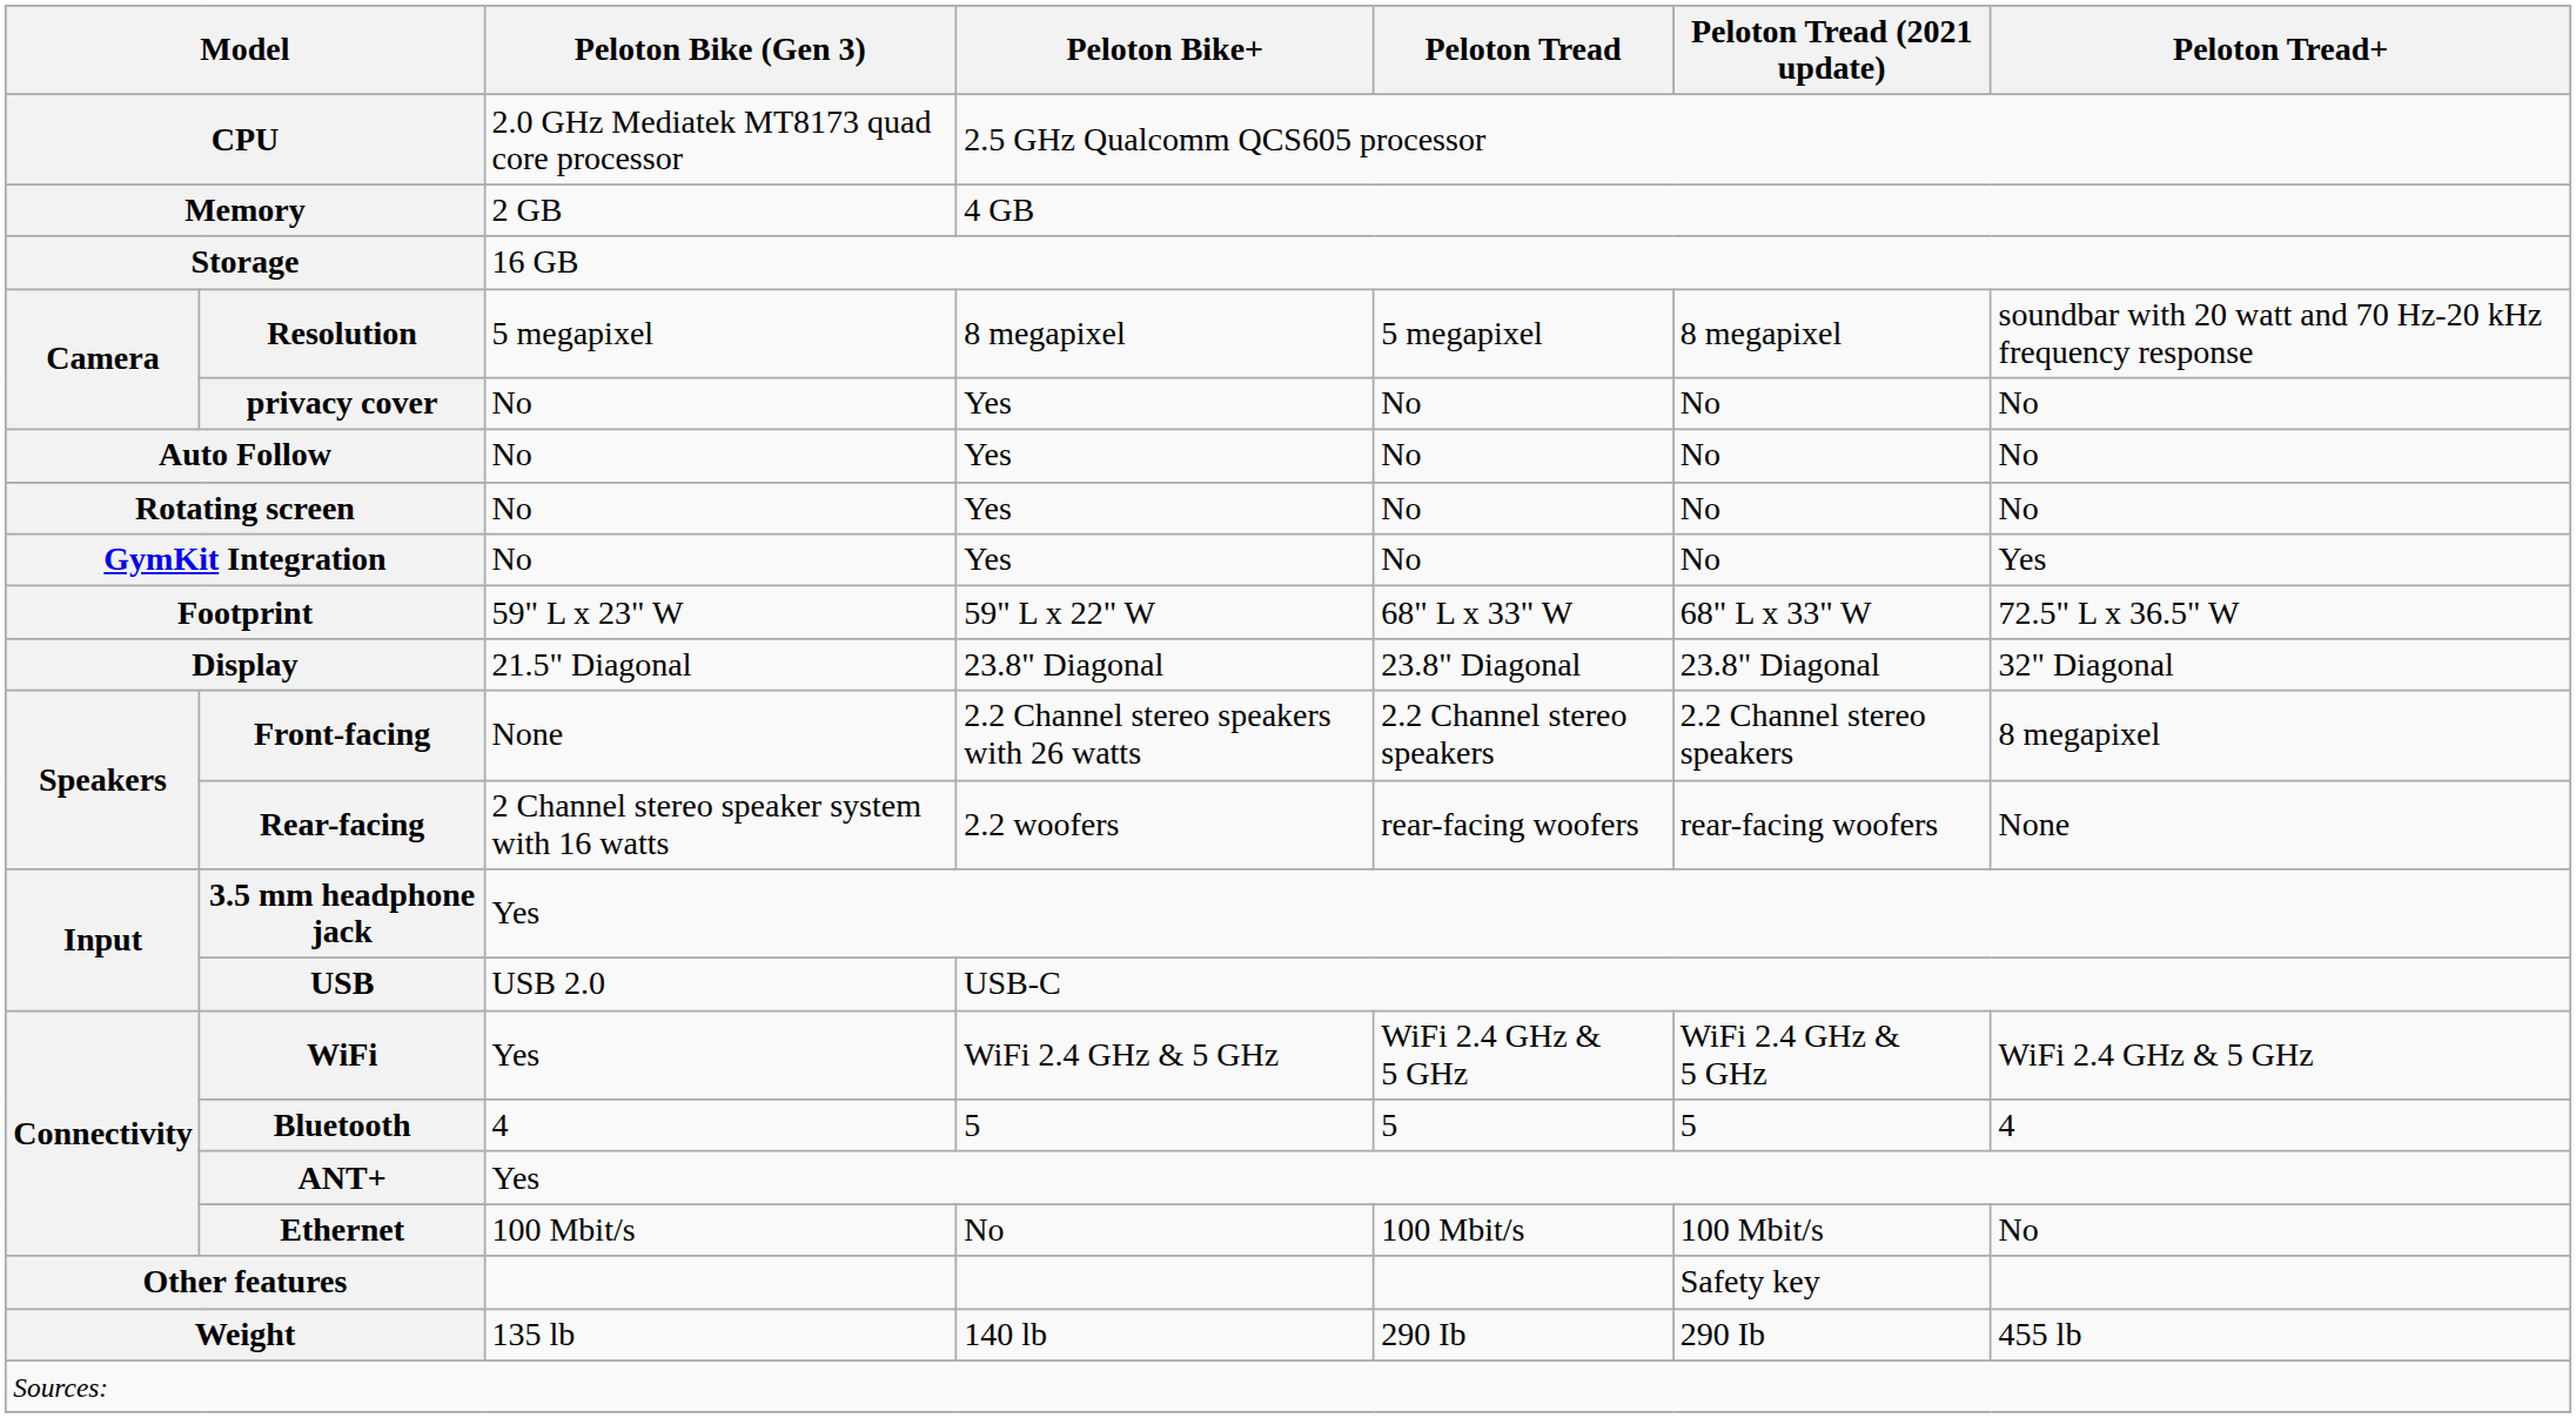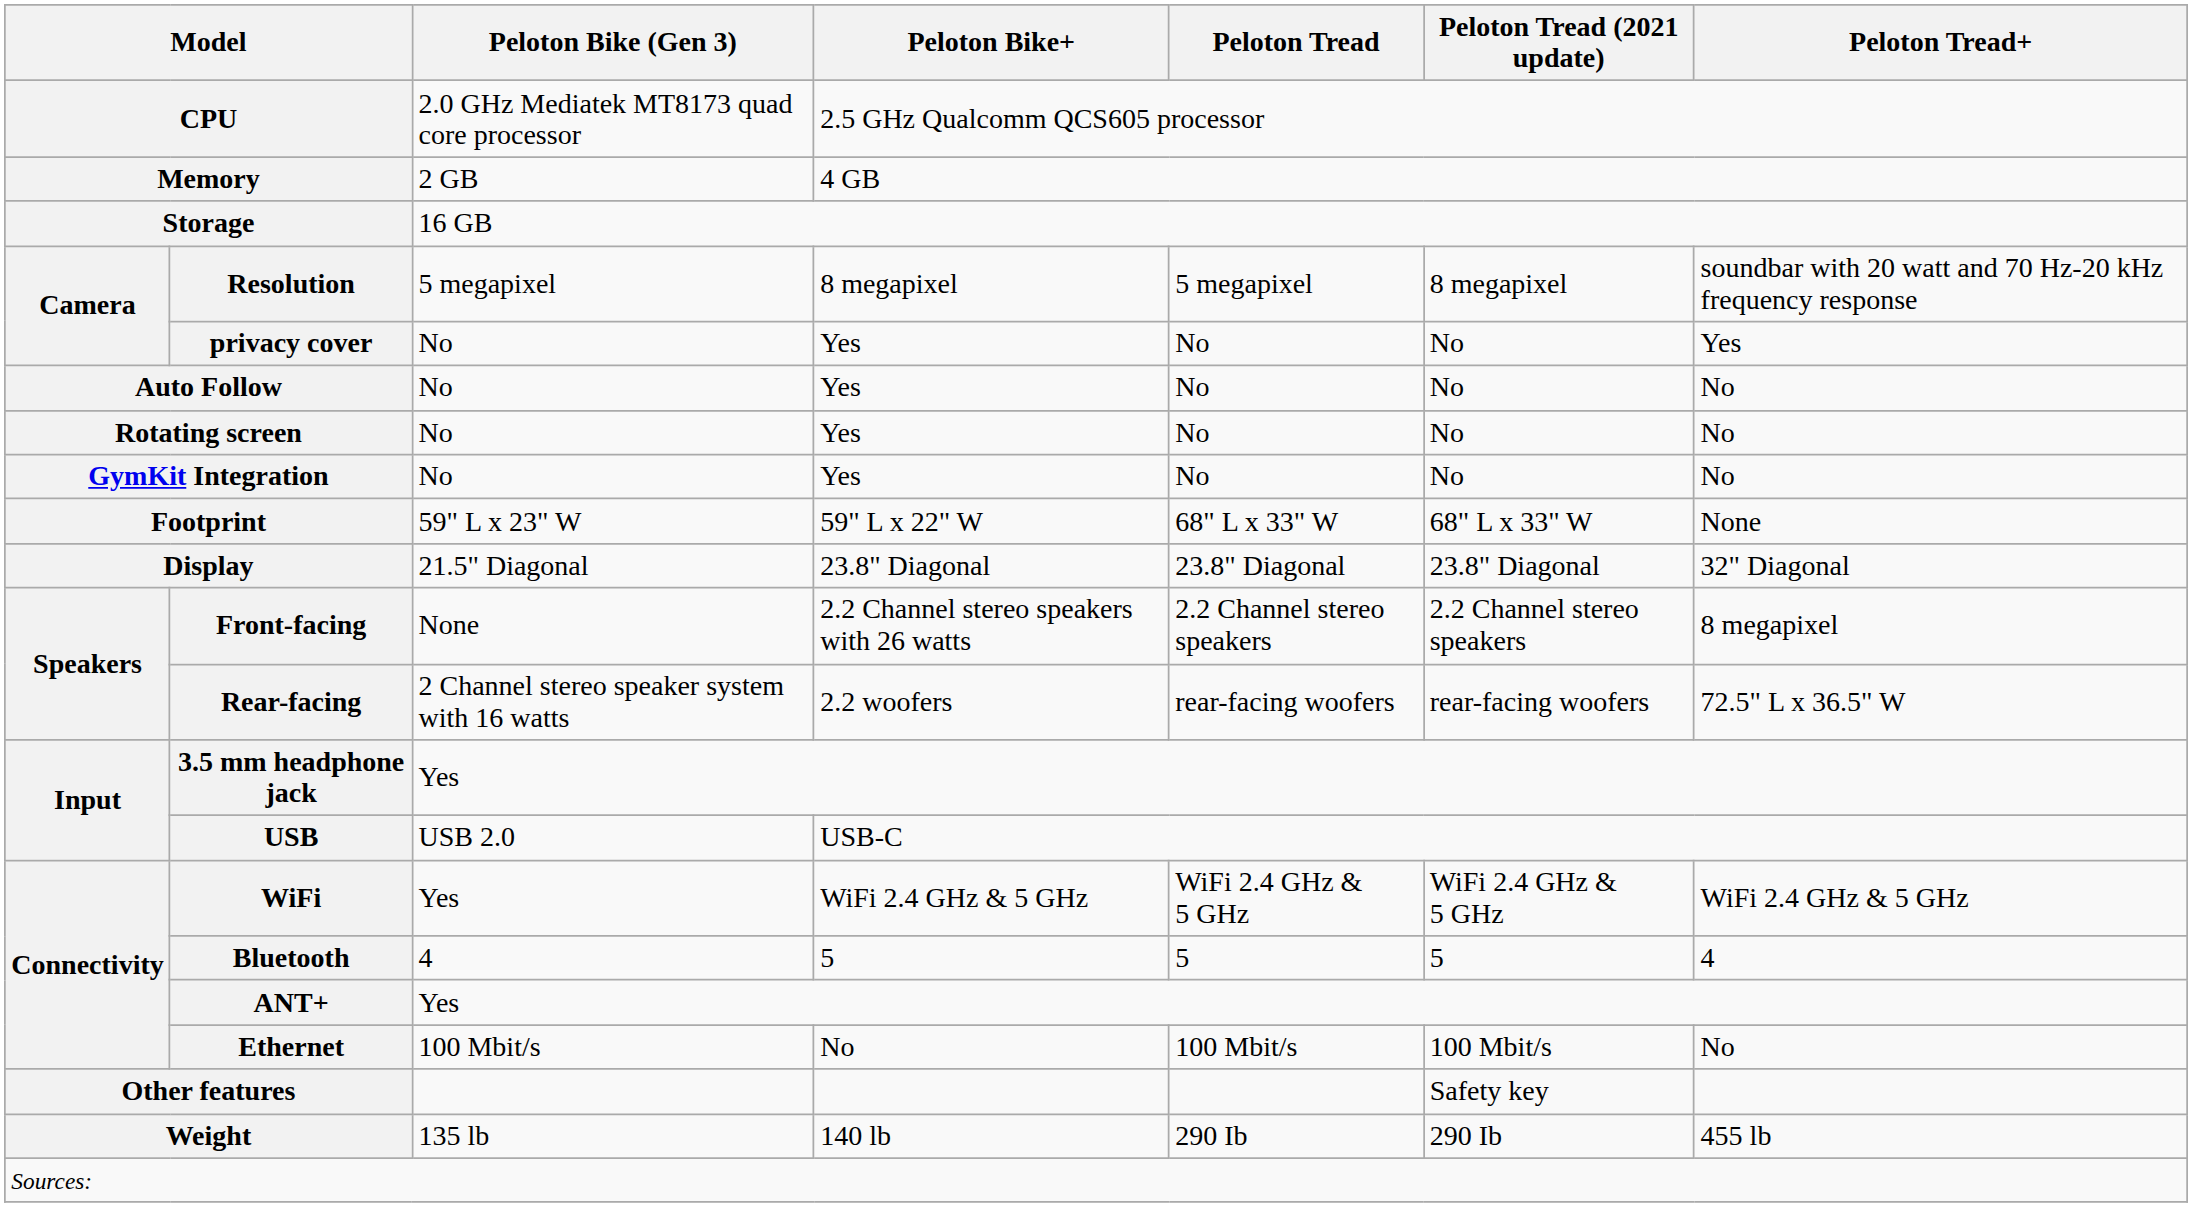privacy cover | Peloton Tread+: No -> Yes
GymKit Integration | Peloton Tread+: Yes -> No
Footprint | Peloton Tread+: 72.5" L x 36.5" W -> None
Rear-facing | Peloton Tread+: None -> 72.5" L x 36.5" W
